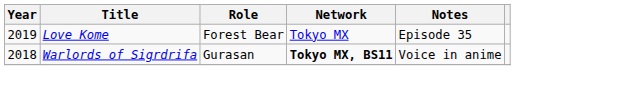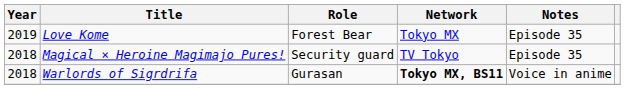+ row: 2018 | Magical × Heroine Magimajo Pures! | Security guard | TV Tokyo | Episode 35
